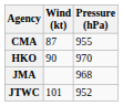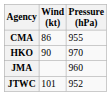CMA | Wind (kt): 87 -> 86
JMA | Pressure (hPa): 968 -> 960
